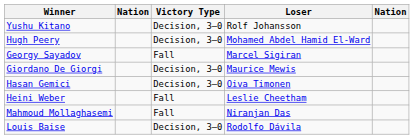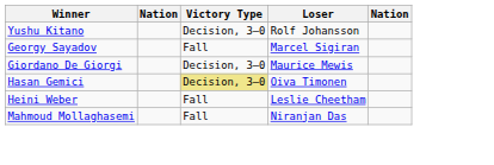- row: Hugh Peery | Decision, 3–0 | Mohamed Abdel Hamid El-Ward
Hasan Gemici | Victory Type: no background -> khaki background
- row: Louis Baise | Decision, 3–0 | Rodolfo Dávila
